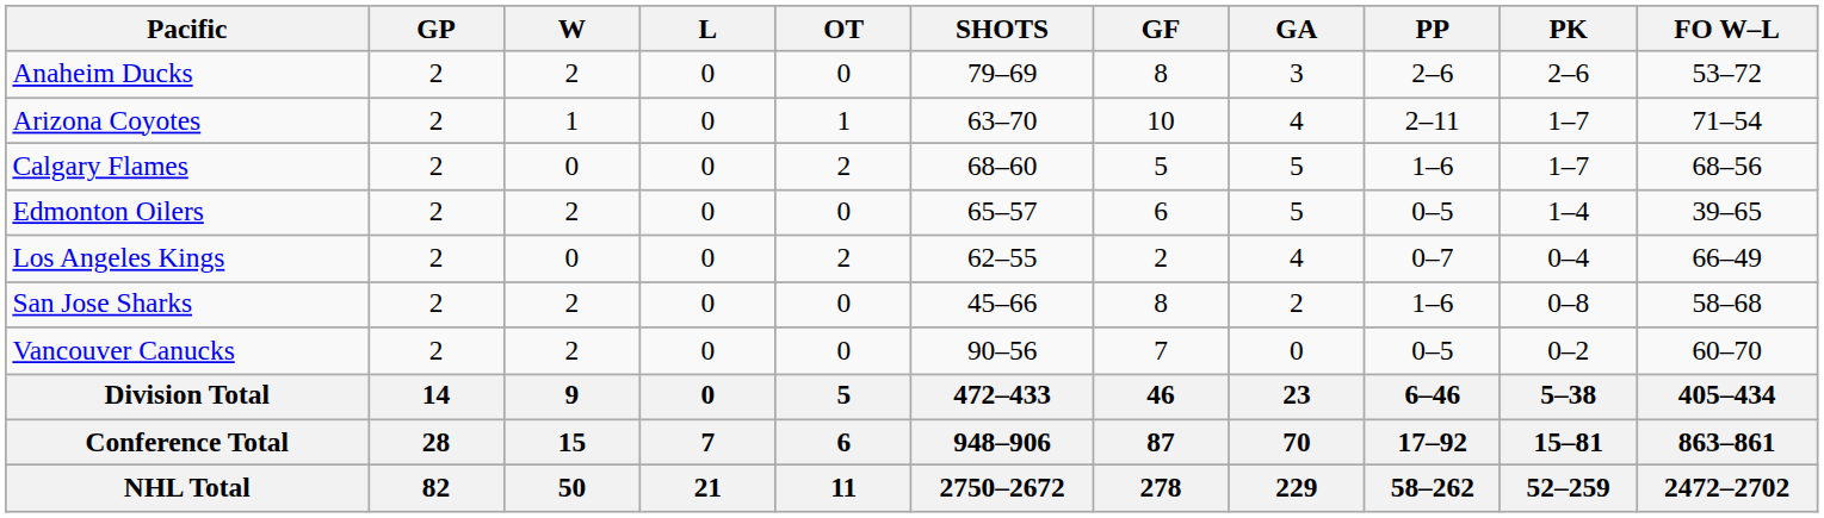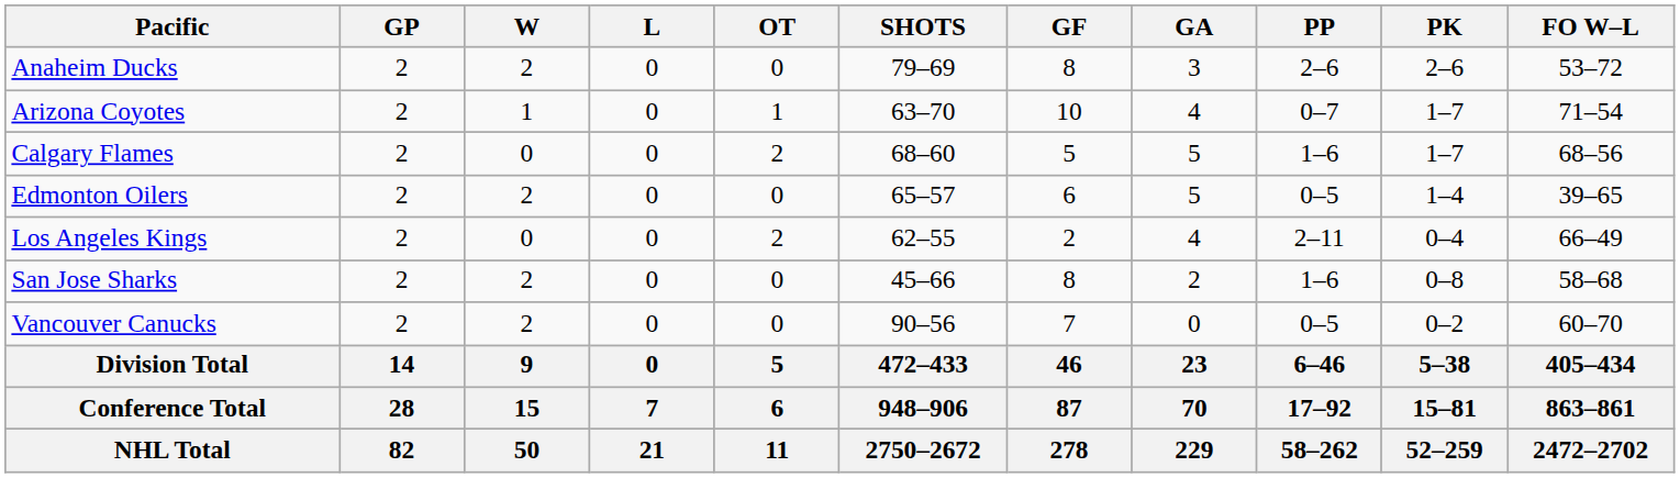Arizona Coyotes | PP: 2–11 -> 0–7
Los Angeles Kings | PP: 0–7 -> 2–11
